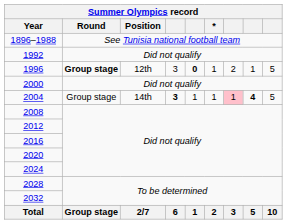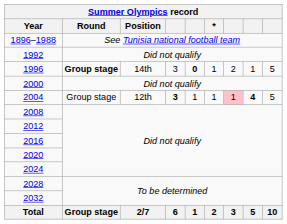1996 | Position: 12th -> 14th
2004 | Position: 14th -> 12th
